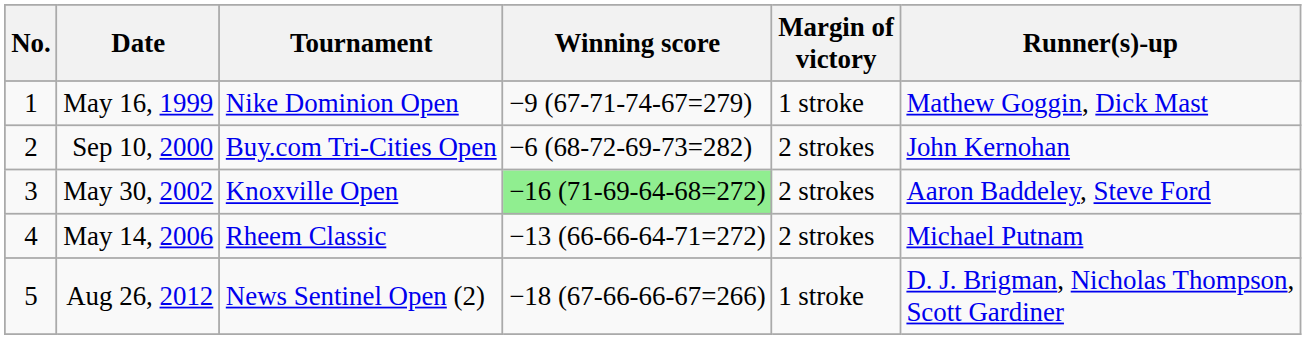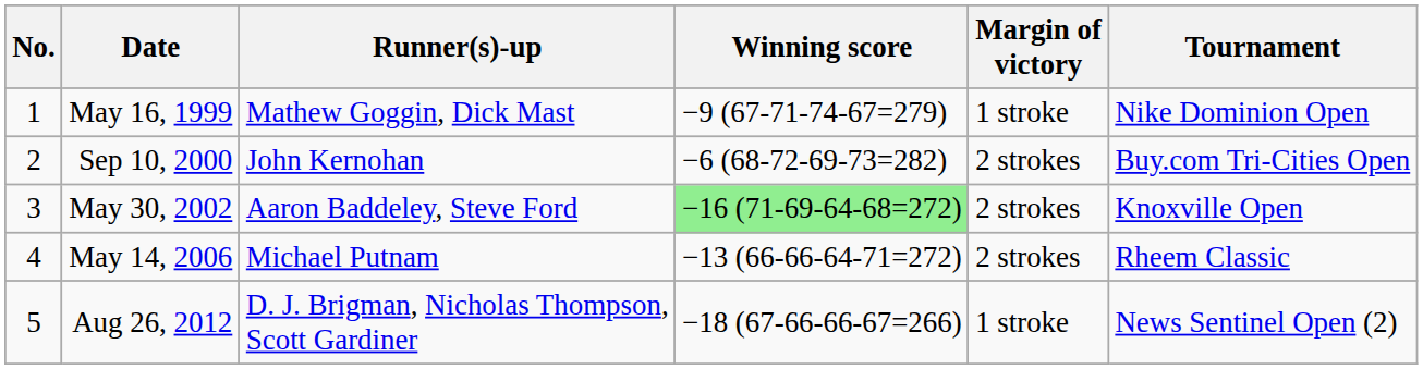columns swapped: Tournament <-> Runner(s)-up
